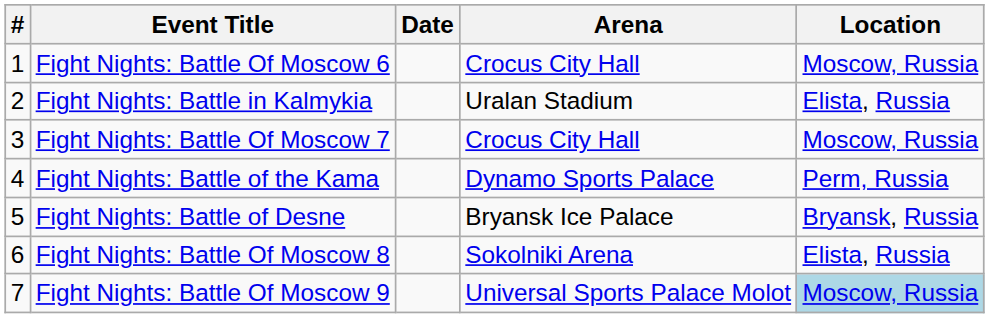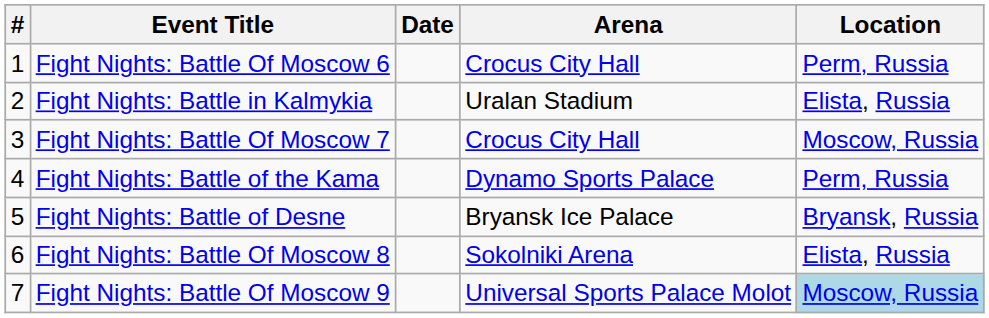Fight Nights: Battle Of Moscow 6 | Location: Moscow, Russia -> Perm, Russia
